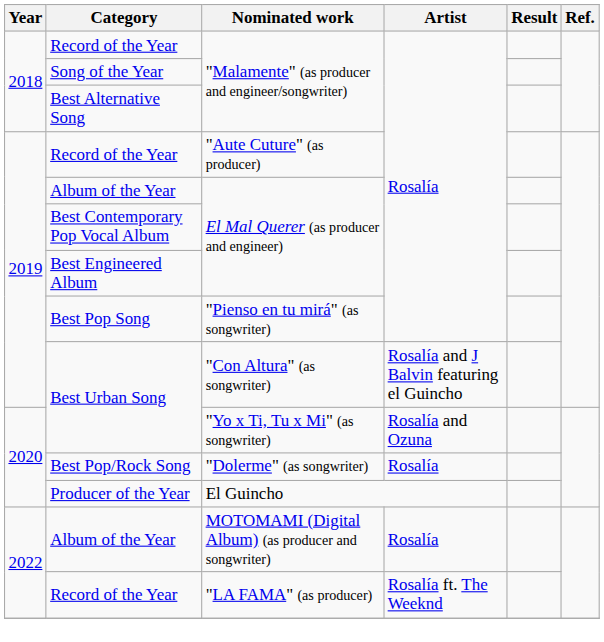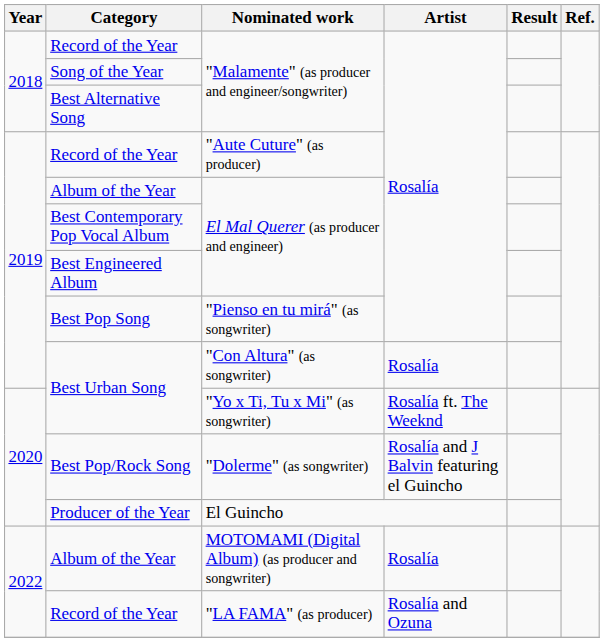Best Urban Song / "Con Altura" (as songwriter) | Artist: Rosalía and J Balvin featuring el Guincho -> Rosalía
Best Urban Song / "Yo x Ti, Tu x Mi" (as songwriter) | Artist: Rosalía and Ozuna -> Rosalía ft. The Weeknd
Best Pop/Rock Song | Artist: Rosalía -> Rosalía and J Balvin featuring el Guincho
Record of the Year / "LA FAMA" (as producer) | Artist: Rosalía ft. The Weeknd -> Rosalía and Ozuna
